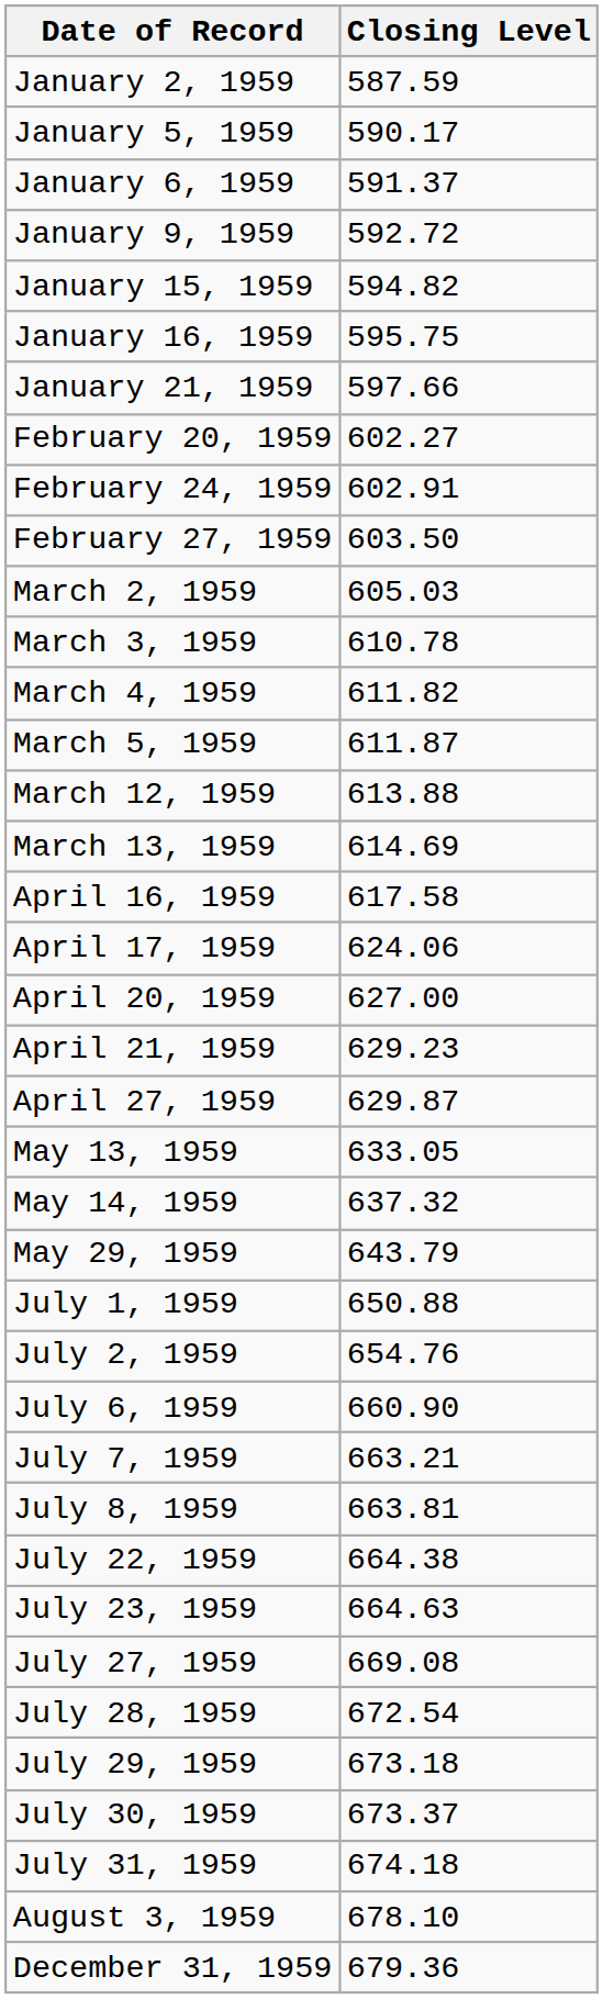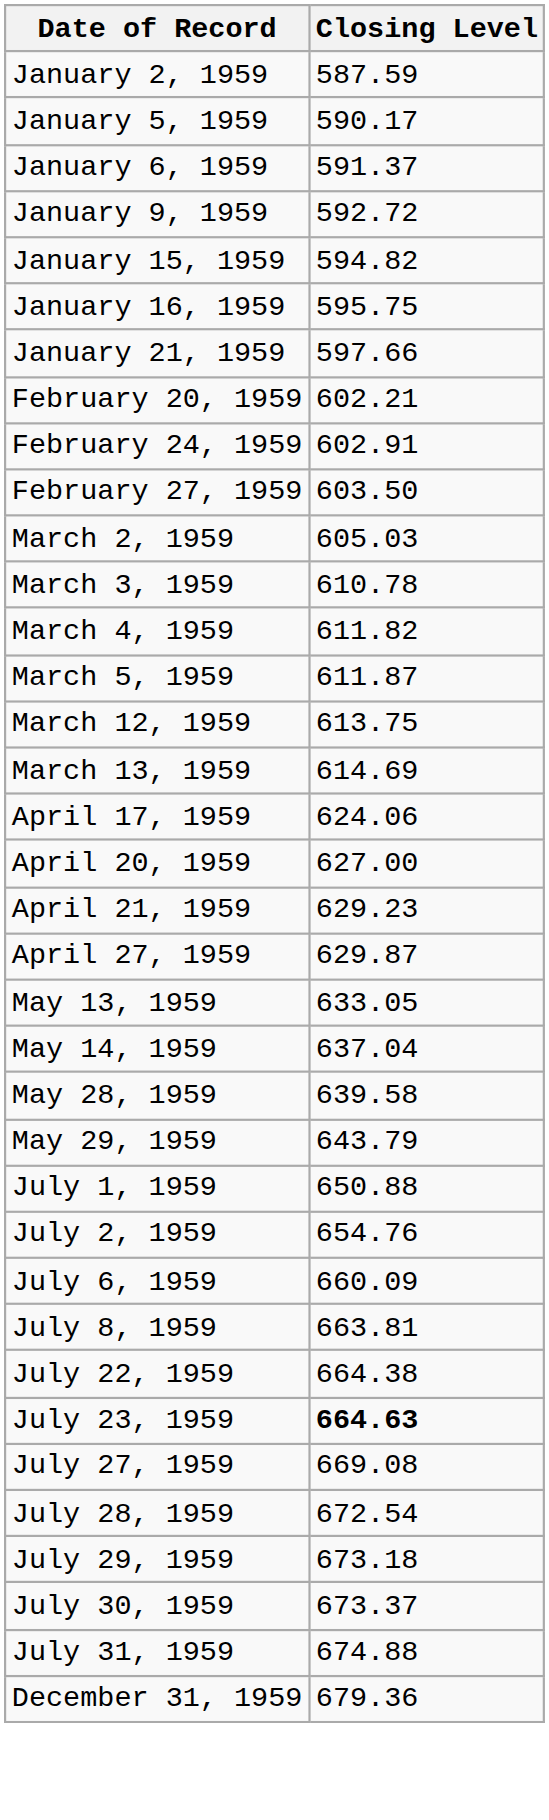February 20, 1959 | Closing Level: 602.27 -> 602.21
March 12, 1959 | Closing Level: 613.88 -> 613.75
- row: April 16, 1959 | 617.58
May 14, 1959 | Closing Level: 637.32 -> 637.04
+ row: May 28, 1959 | 639.58
July 6, 1959 | Closing Level: 660.90 -> 660.09
- row: July 7, 1959 | 663.21
July 23, 1959 | Closing Level: normal -> bold
July 31, 1959 | Closing Level: 674.18 -> 674.88
- row: August 3, 1959 | 678.10
